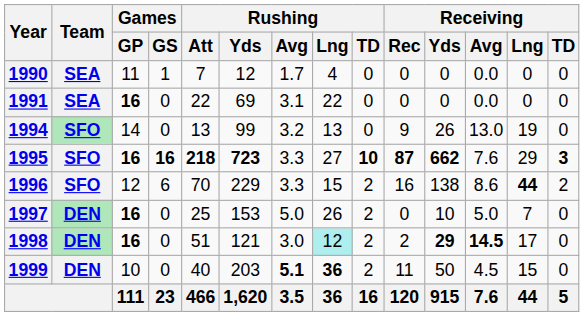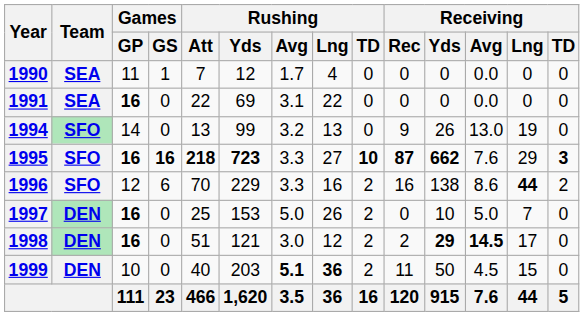1996 | Rushing / Lng: 15 -> 16
1998 | Rushing / Lng: paleturquoise background -> no background
